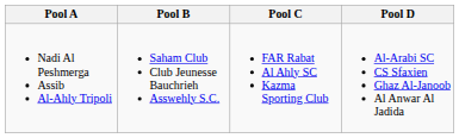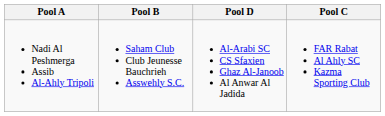columns swapped: Pool C <-> Pool D
